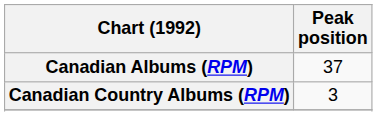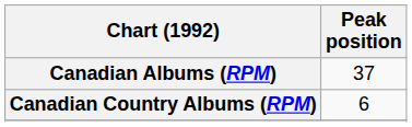Canadian Country Albums (RPM) | Peak position: 3 -> 6
